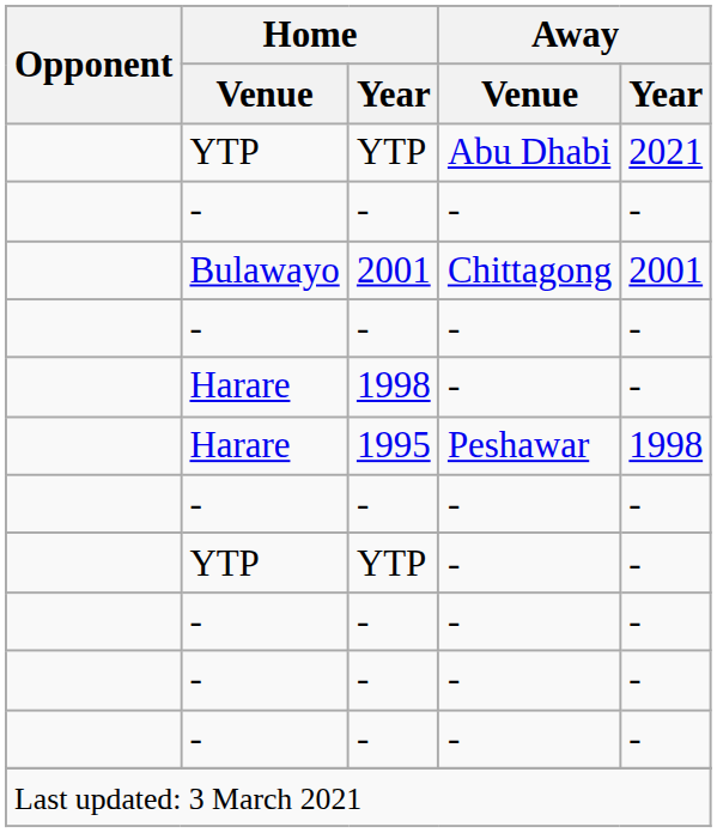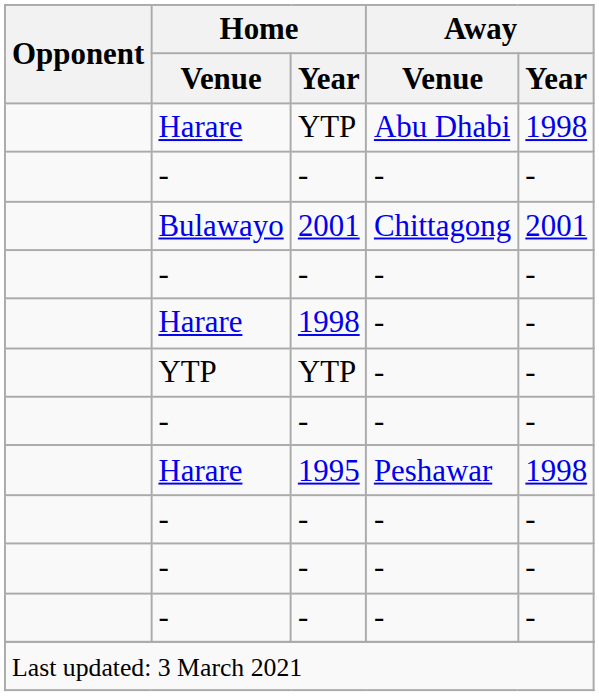YTP / Abu Dhabi | Home / Venue: YTP -> Harare
YTP / Abu Dhabi | Away / Year: 2021 -> 1998
rows swapped: YTP / - <-> 1995
